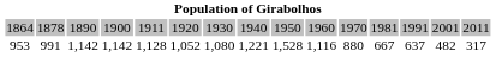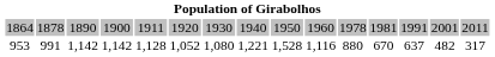1864 | column 11: 1970 -> 1978
953 | column 12: 667 -> 670
